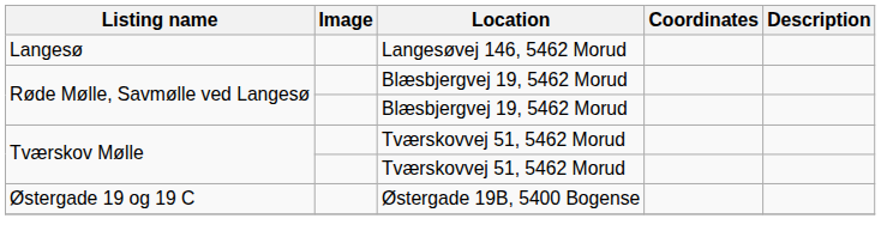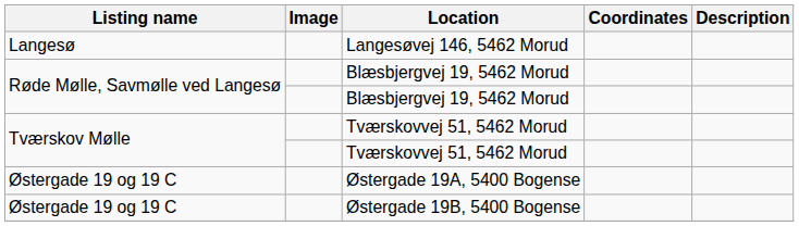+ row: Østergade 19 og 19 C | Østergade 19A, 5400 Bogense
